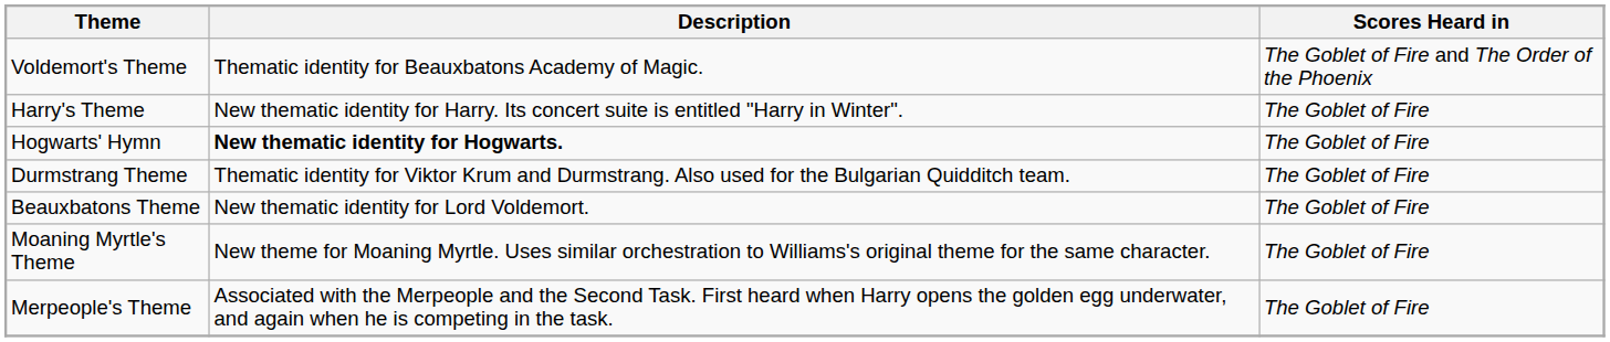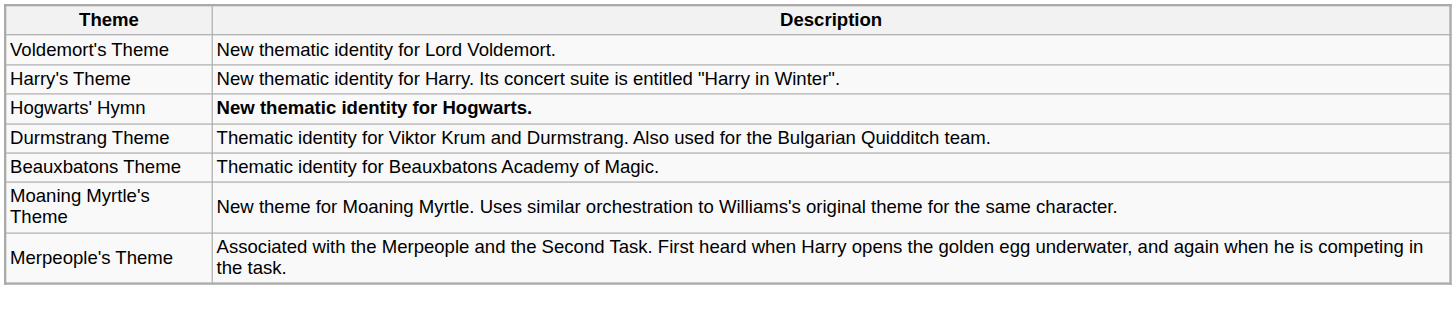- column: Scores Heard in | The Goblet of Fire and The Order of the Phoenix | The Goblet of Fire | The Goblet of Fire | The Goblet of Fire | The Goblet of Fire | The Goblet of Fire | The Goblet of Fire
Voldemort's Theme | Description: Thematic identity for Beauxbatons Academy of Magic. -> New thematic identity for Lord Voldemort.
Beauxbatons Theme | Description: New thematic identity for Lord Voldemort. -> Thematic identity for Beauxbatons Academy of Magic.
